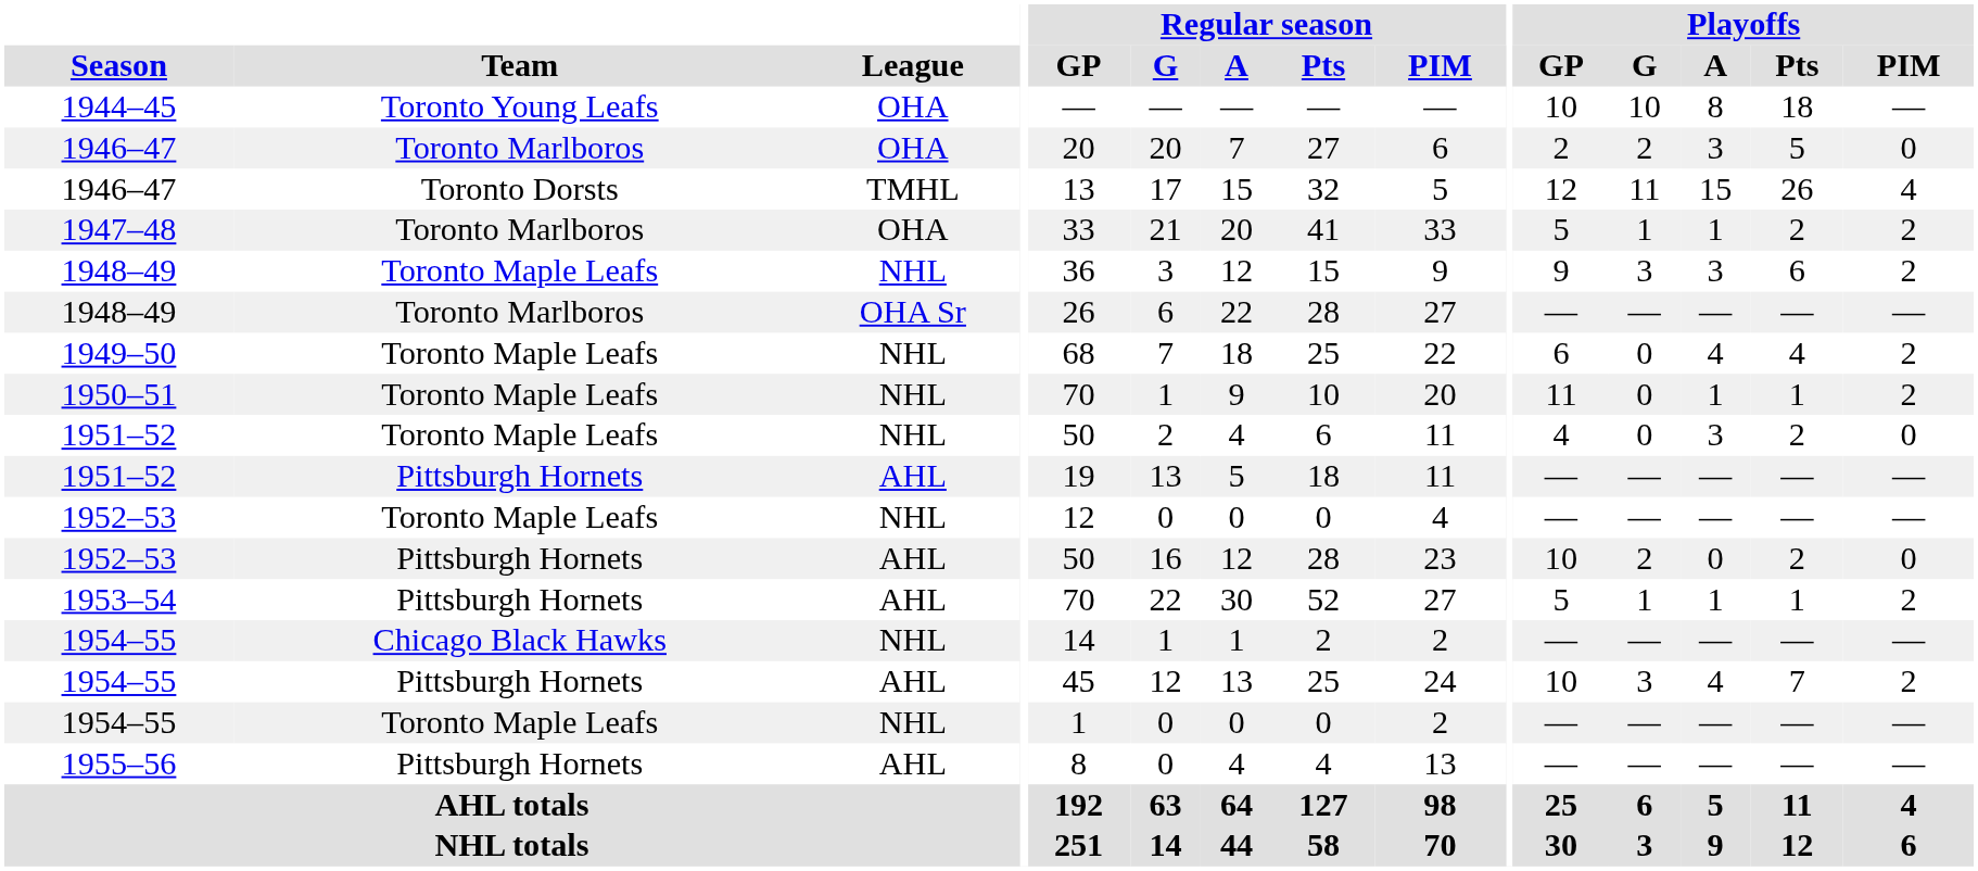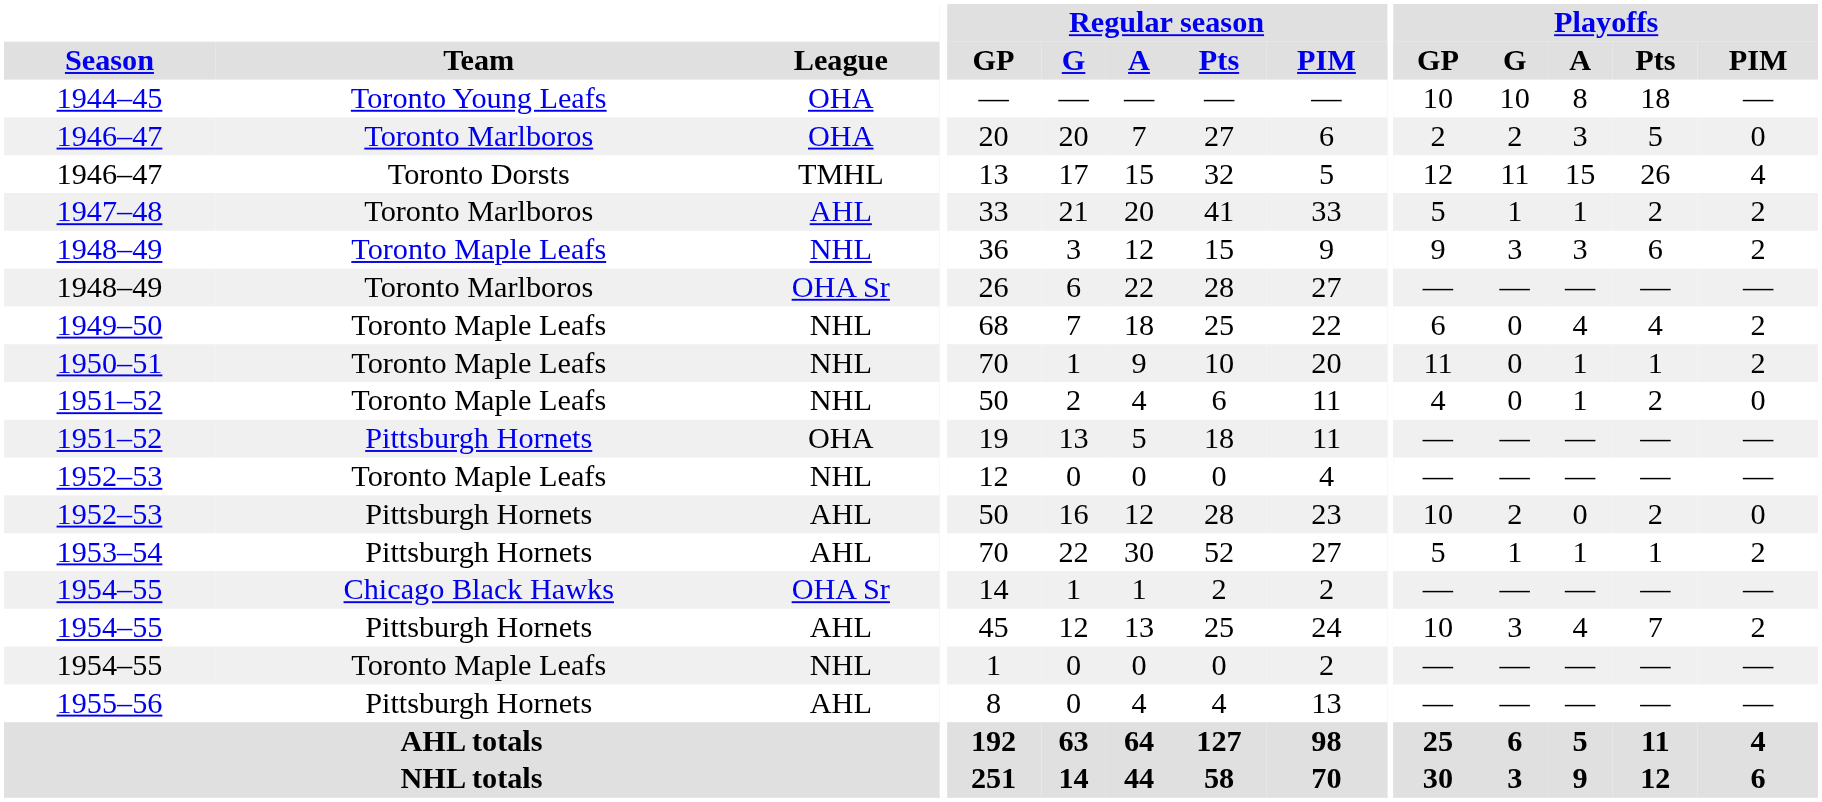1947–48 | League: OHA -> AHL
1951–52 / Toronto Maple Leafs | Playoffs / A: 3 -> 1
1951–52 / Pittsburgh Hornets | League: AHL -> OHA
1954–55 / Chicago Black Hawks | League: NHL -> OHA Sr
